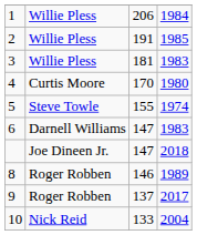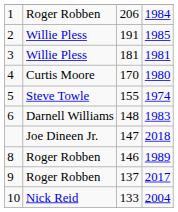1 | column 2: Willie Pless -> Roger Robben
3 | column 4: 1983 -> 1981
6 | column 3: 147 -> 148
